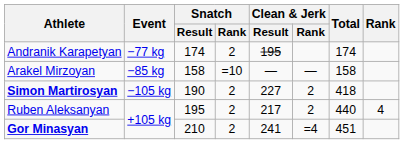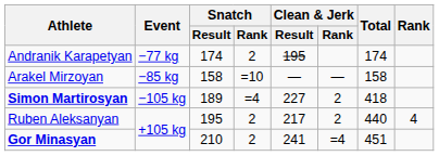Simon Martirosyan | Snatch / Result: 190 -> 189
Simon Martirosyan | Snatch / Rank: 2 -> =4
